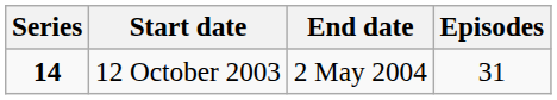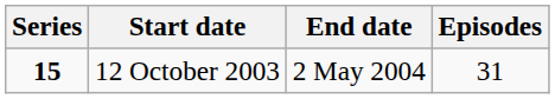12 October 2003 | Series: 14 -> 15
